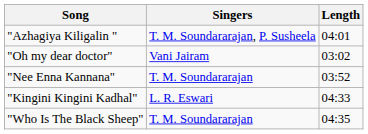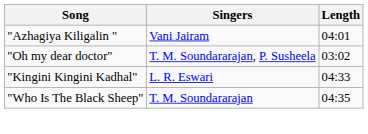"Azhagiya Kiligalin " | Singers: T. M. Soundararajan, P. Susheela -> Vani Jairam
"Oh my dear doctor" | Singers: Vani Jairam -> T. M. Soundararajan, P. Susheela
- row: "Nee Enna Kannana" | T. M. Soundararajan | 03:52
